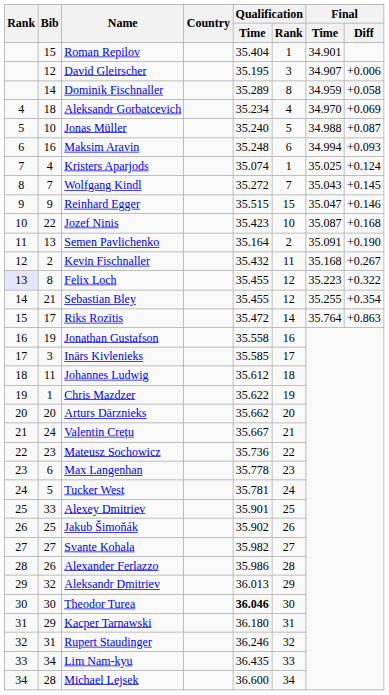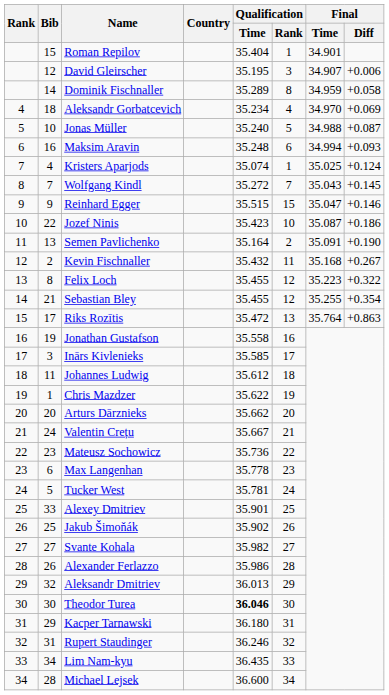Jozef Ninis | Final / Diff: +0.168 -> +0.186
Felix Loch | Rank: lavender background -> no background
Riks Rozītis | Qualification / Rank: 14 -> 13
